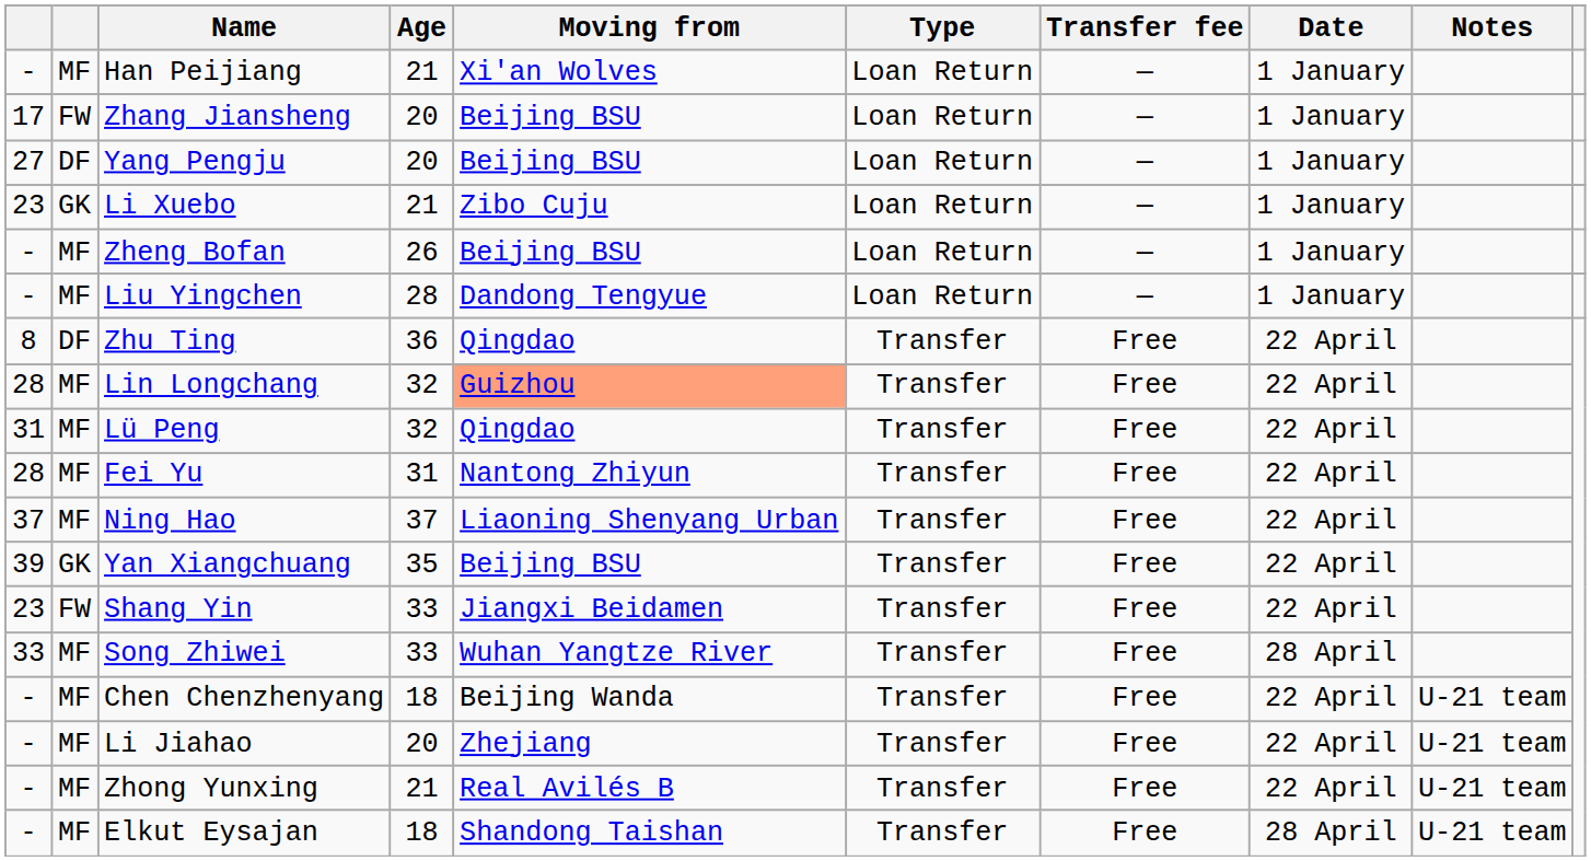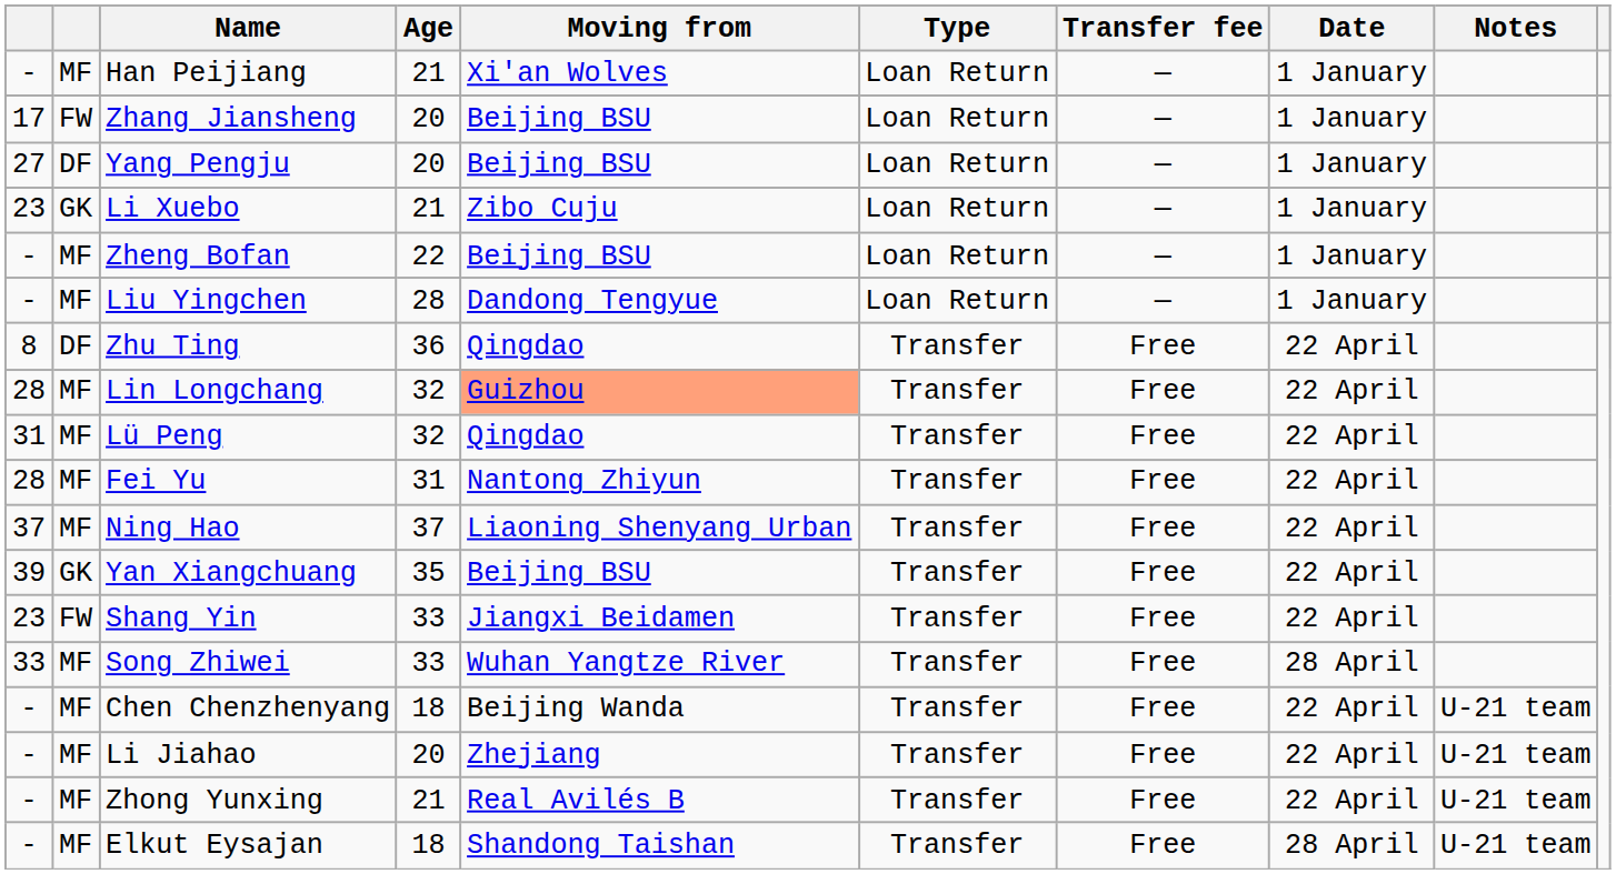Zheng Bofan | Age: 26 -> 22
